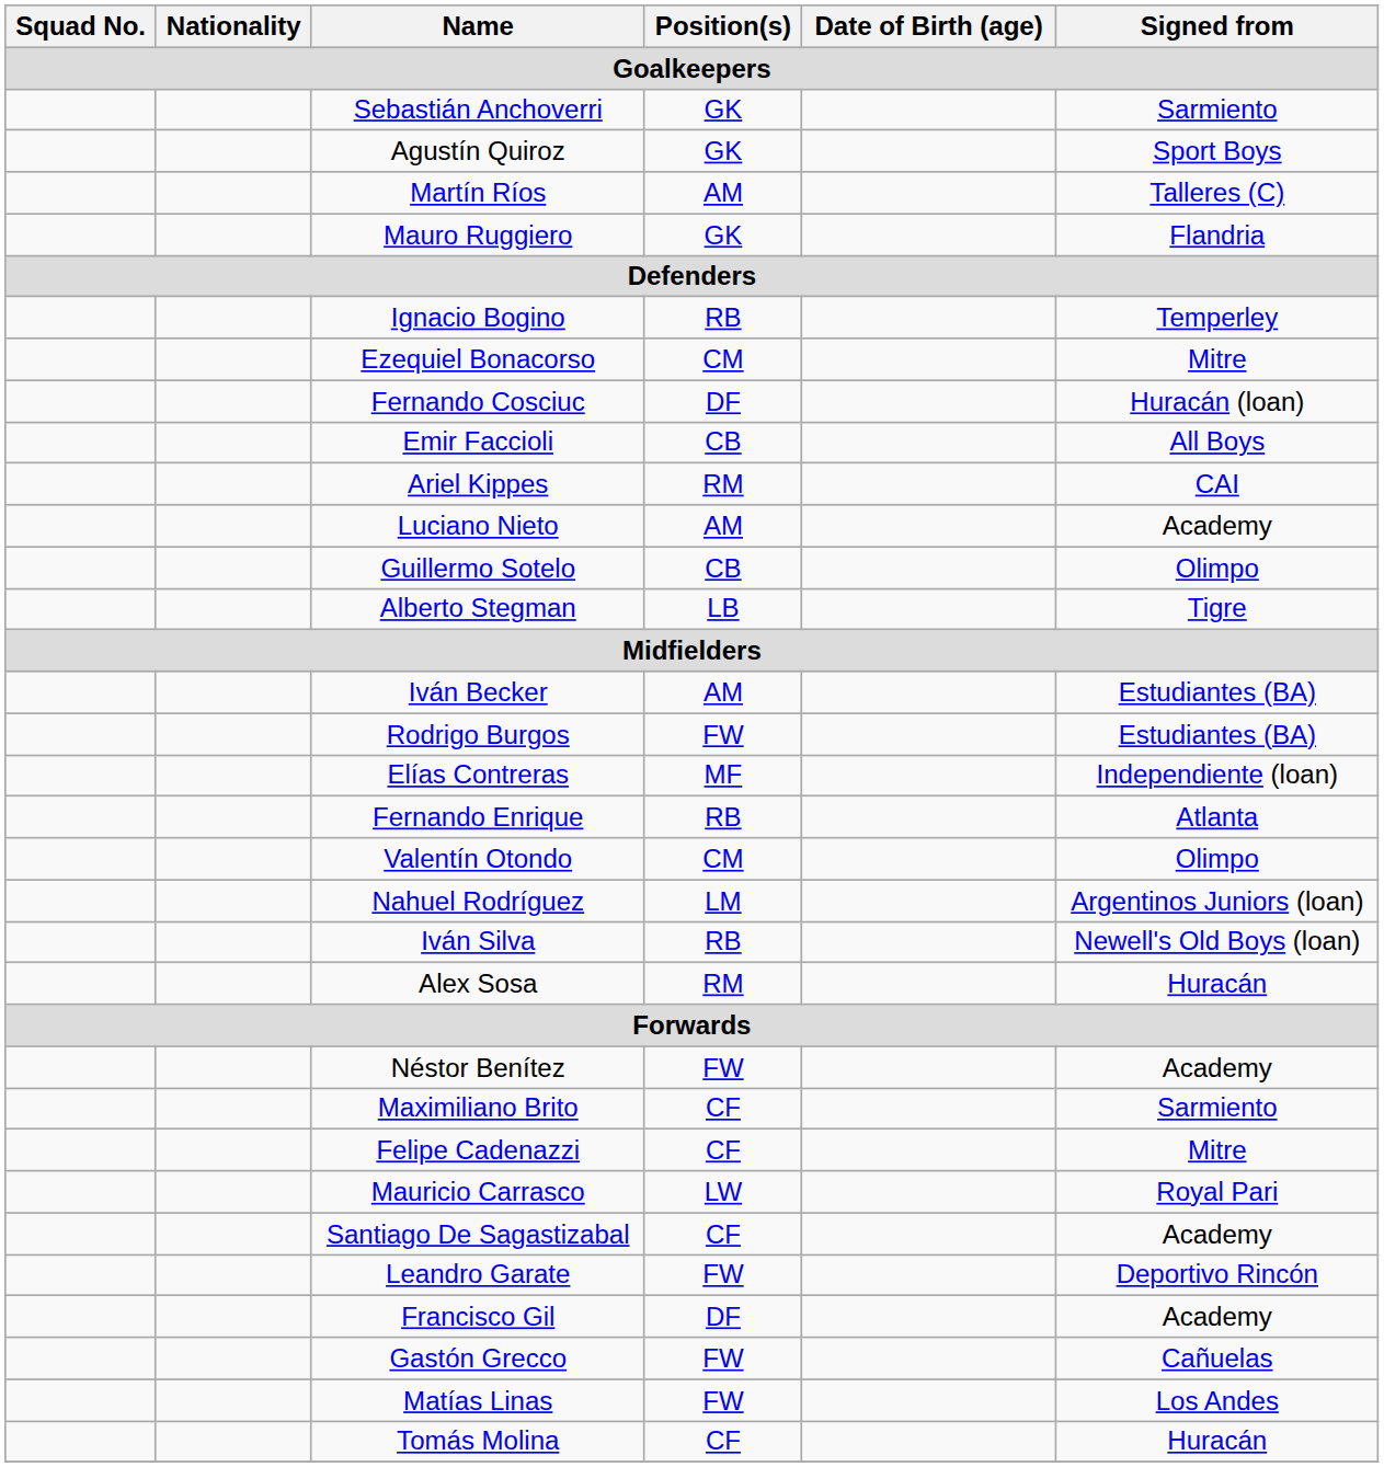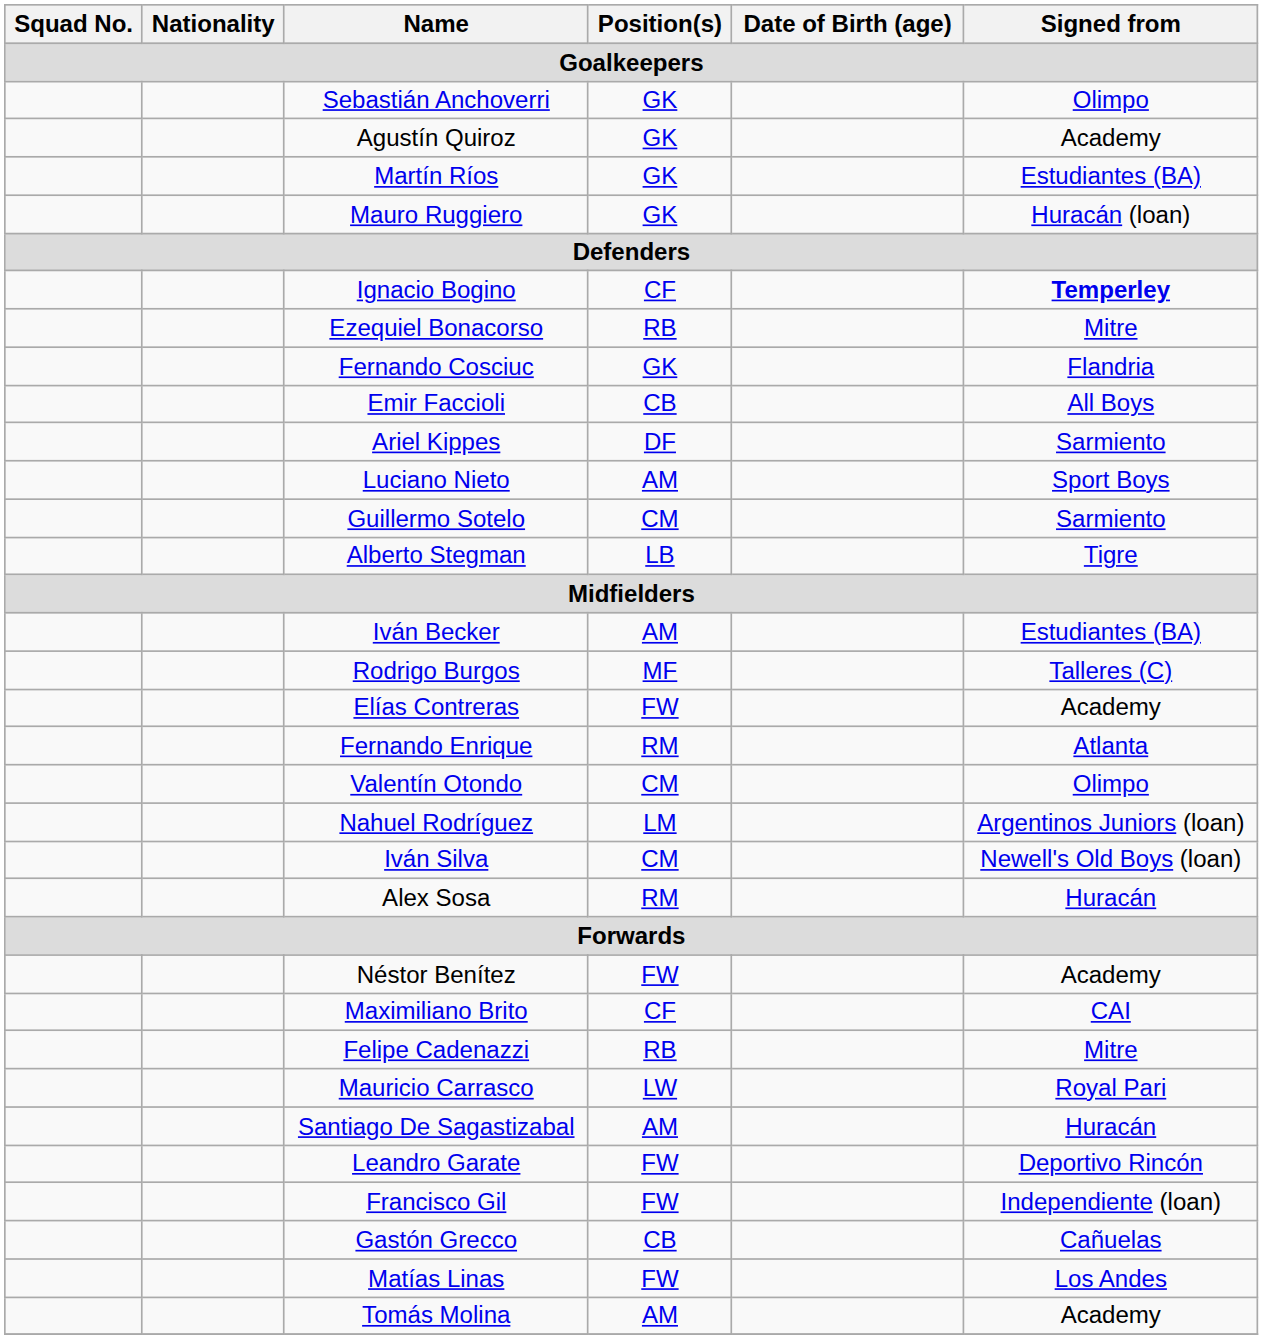Sebastián Anchoverri | Signed from / Goalkeepers: Sarmiento -> Olimpo
Agustín Quiroz | Signed from / Goalkeepers: Sport Boys -> Academy
Martín Ríos | Position(s) / Goalkeepers: AM -> GK
Martín Ríos | Signed from / Goalkeepers: Talleres (C) -> Estudiantes (BA)
Mauro Ruggiero | Signed from / Goalkeepers: Flandria -> Huracán (loan)
Ignacio Bogino | Position(s) / Goalkeepers: RB -> CF
Ignacio Bogino | Signed from / Goalkeepers: normal -> bold
Ezequiel Bonacorso | Position(s) / Goalkeepers: CM -> RB
Fernando Cosciuc | Position(s) / Goalkeepers: DF -> GK
Fernando Cosciuc | Signed from / Goalkeepers: Huracán (loan) -> Flandria
Ariel Kippes | Position(s) / Goalkeepers: RM -> DF
Ariel Kippes | Signed from / Goalkeepers: CAI -> Sarmiento
Luciano Nieto | Signed from / Goalkeepers: Academy -> Sport Boys
Guillermo Sotelo | Position(s) / Goalkeepers: CB -> CM
Guillermo Sotelo | Signed from / Goalkeepers: Olimpo -> Sarmiento
Rodrigo Burgos | Position(s) / Goalkeepers: FW -> MF
Rodrigo Burgos | Signed from / Goalkeepers: Estudiantes (BA) -> Talleres (C)
Elías Contreras | Position(s) / Goalkeepers: MF -> FW
Elías Contreras | Signed from / Goalkeepers: Independiente (loan) -> Academy
Fernando Enrique | Position(s) / Goalkeepers: RB -> RM
Iván Silva | Position(s) / Goalkeepers: RB -> CM
Maximiliano Brito | Signed from / Goalkeepers: Sarmiento -> CAI
Felipe Cadenazzi | Position(s) / Goalkeepers: CF -> RB
Santiago De Sagastizabal | Position(s) / Goalkeepers: CF -> AM
Santiago De Sagastizabal | Signed from / Goalkeepers: Academy -> Huracán
Francisco Gil | Position(s) / Goalkeepers: DF -> FW
Francisco Gil | Signed from / Goalkeepers: Academy -> Independiente (loan)
Gastón Grecco | Position(s) / Goalkeepers: FW -> CB
Tomás Molina | Position(s) / Goalkeepers: CF -> AM
Tomás Molina | Signed from / Goalkeepers: Huracán -> Academy
